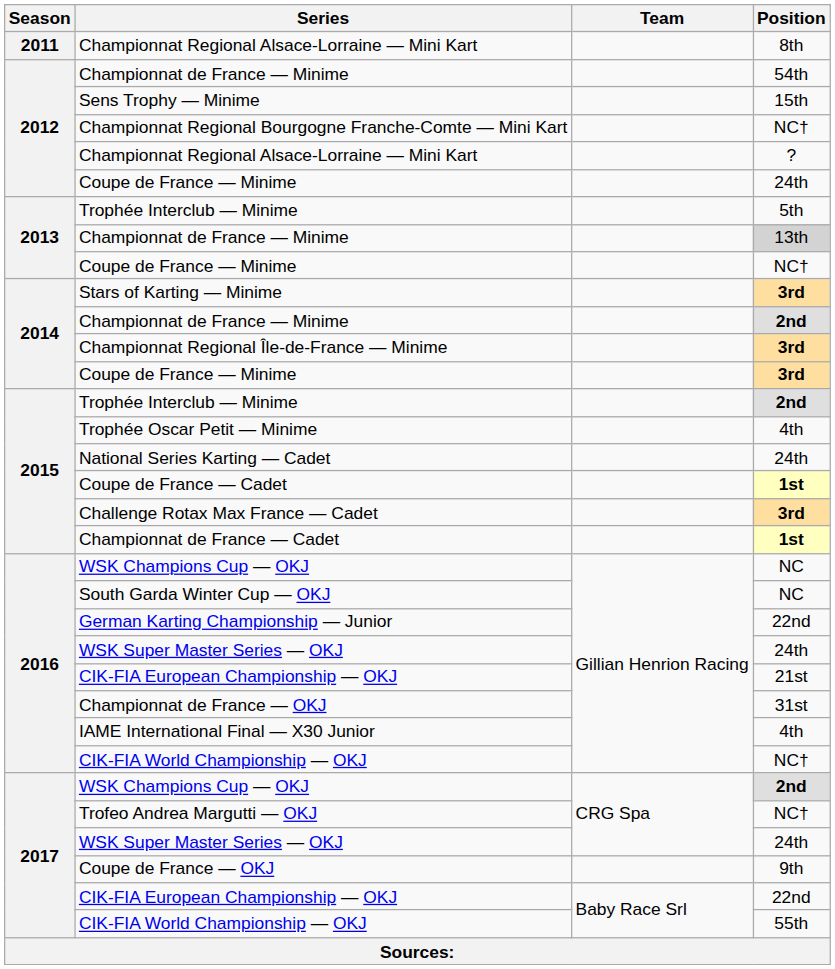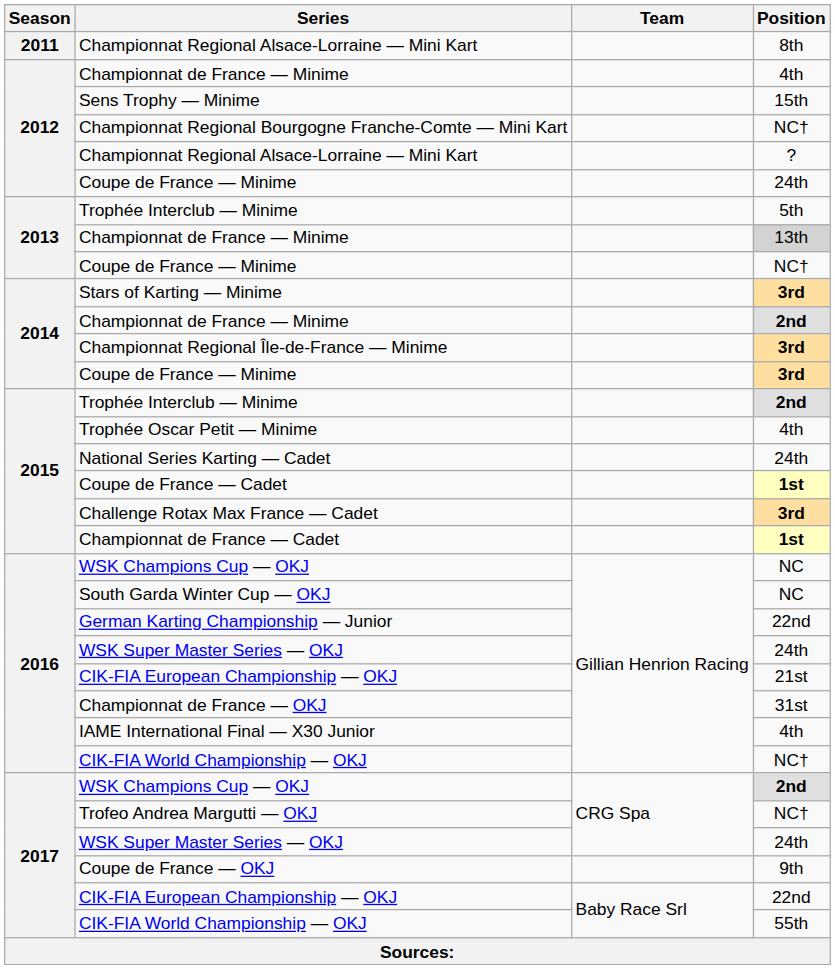2012 / Championnat de France — Minime | Position: 54th -> 4th
